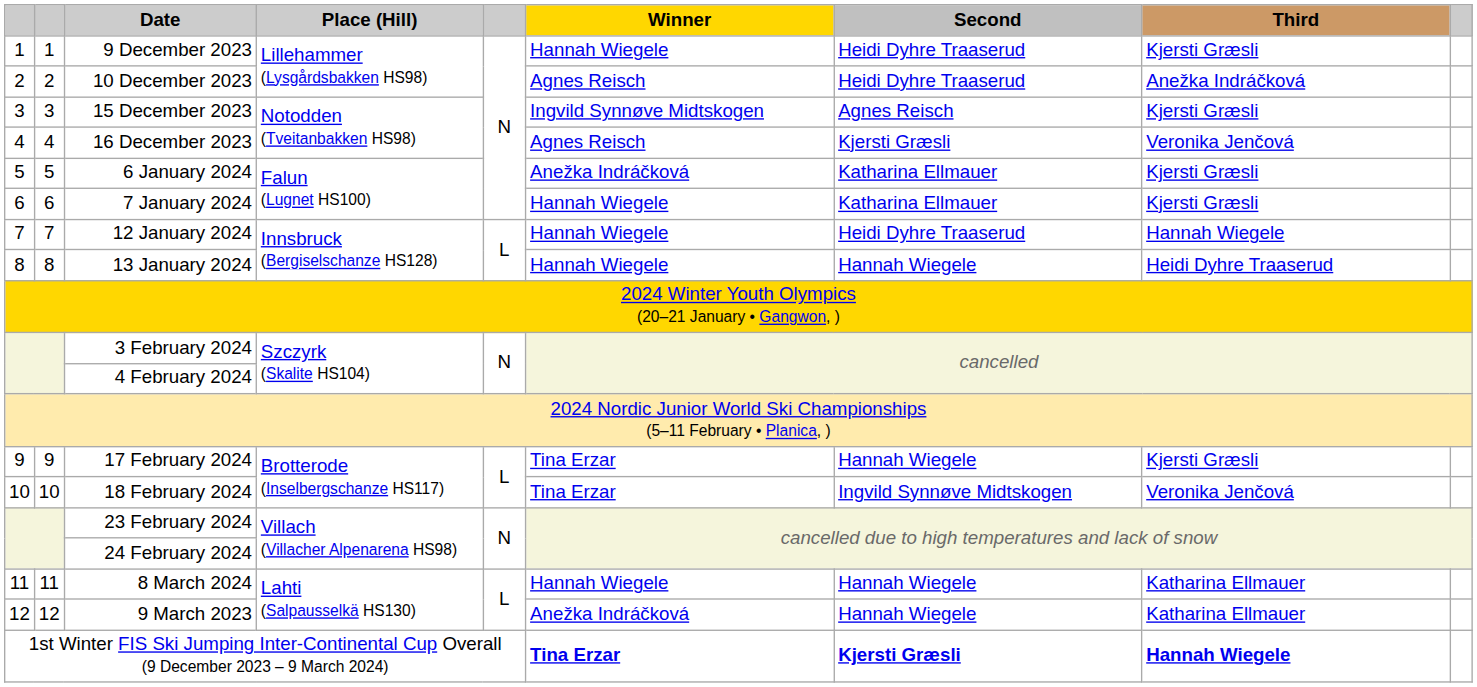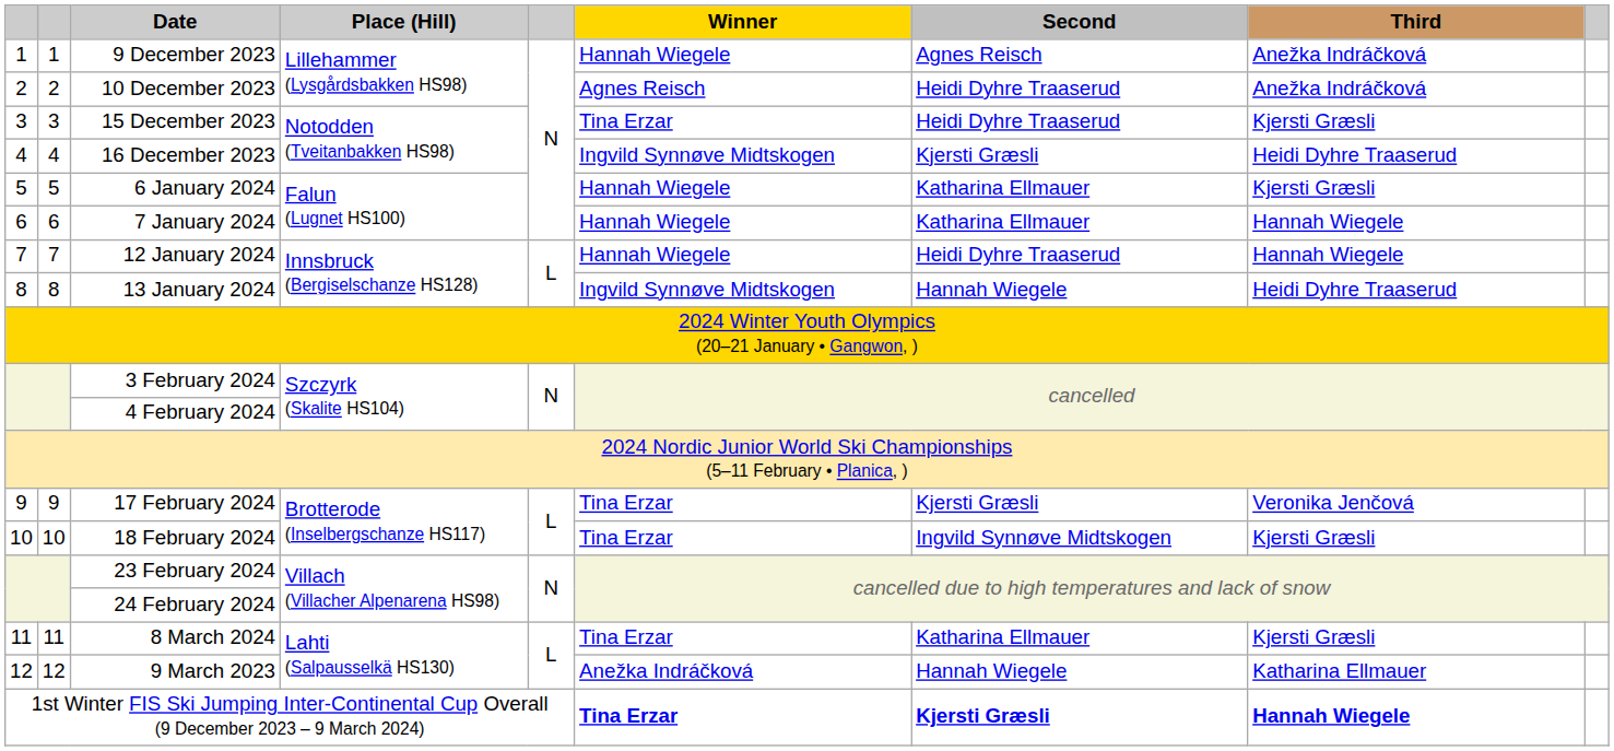9 December 2023 | Second: Heidi Dyhre Traaserud -> Agnes Reisch
9 December 2023 | Third: Kjersti Græsli -> Anežka Indráčková
15 December 2023 | Winner: Ingvild Synnøve Midtskogen -> Tina Erzar
15 December 2023 | Second: Agnes Reisch -> Heidi Dyhre Traaserud
16 December 2023 | Winner: Agnes Reisch -> Ingvild Synnøve Midtskogen
16 December 2023 | Third: Veronika Jenčová -> Heidi Dyhre Traaserud
6 January 2024 | Winner: Anežka Indráčková -> Hannah Wiegele
7 January 2024 | Third: Kjersti Græsli -> Hannah Wiegele
13 January 2024 | Winner: Hannah Wiegele -> Ingvild Synnøve Midtskogen
17 February 2024 | Second: Hannah Wiegele -> Kjersti Græsli
17 February 2024 | Third: Kjersti Græsli -> Veronika Jenčová
18 February 2024 | Third: Veronika Jenčová -> Kjersti Græsli
8 March 2024 | Winner: Hannah Wiegele -> Tina Erzar
8 March 2024 | Second: Hannah Wiegele -> Katharina Ellmauer
8 March 2024 | Third: Katharina Ellmauer -> Kjersti Græsli
